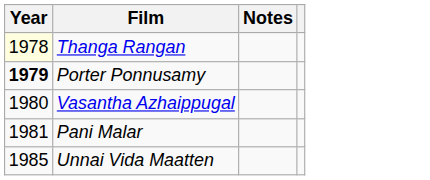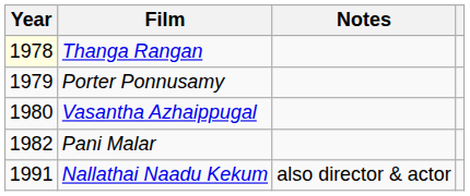Porter Ponnusamy | Year: bold -> normal
Pani Malar | Year: 1981 -> 1982
- row: 1985 | Unnai Vida Maatten
+ row: 1991 | Nallathai Naadu Kekum | also director & actor
